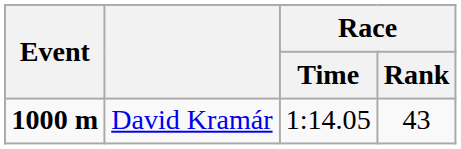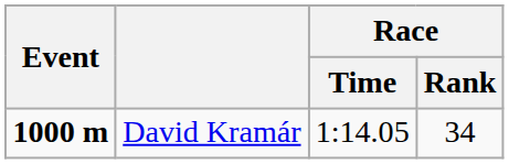David Kramár | Race / Rank: 43 -> 34
